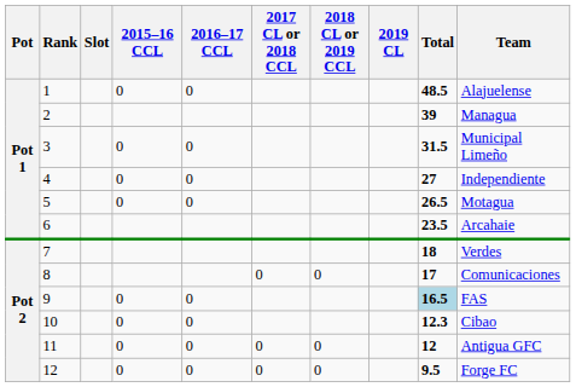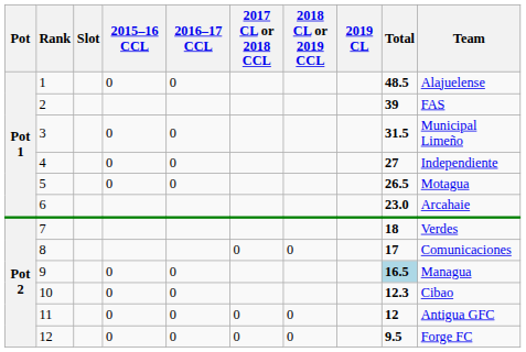2 | Team: Managua -> FAS
6 | Total: 23.5 -> 23.0
9 | Team: FAS -> Managua
